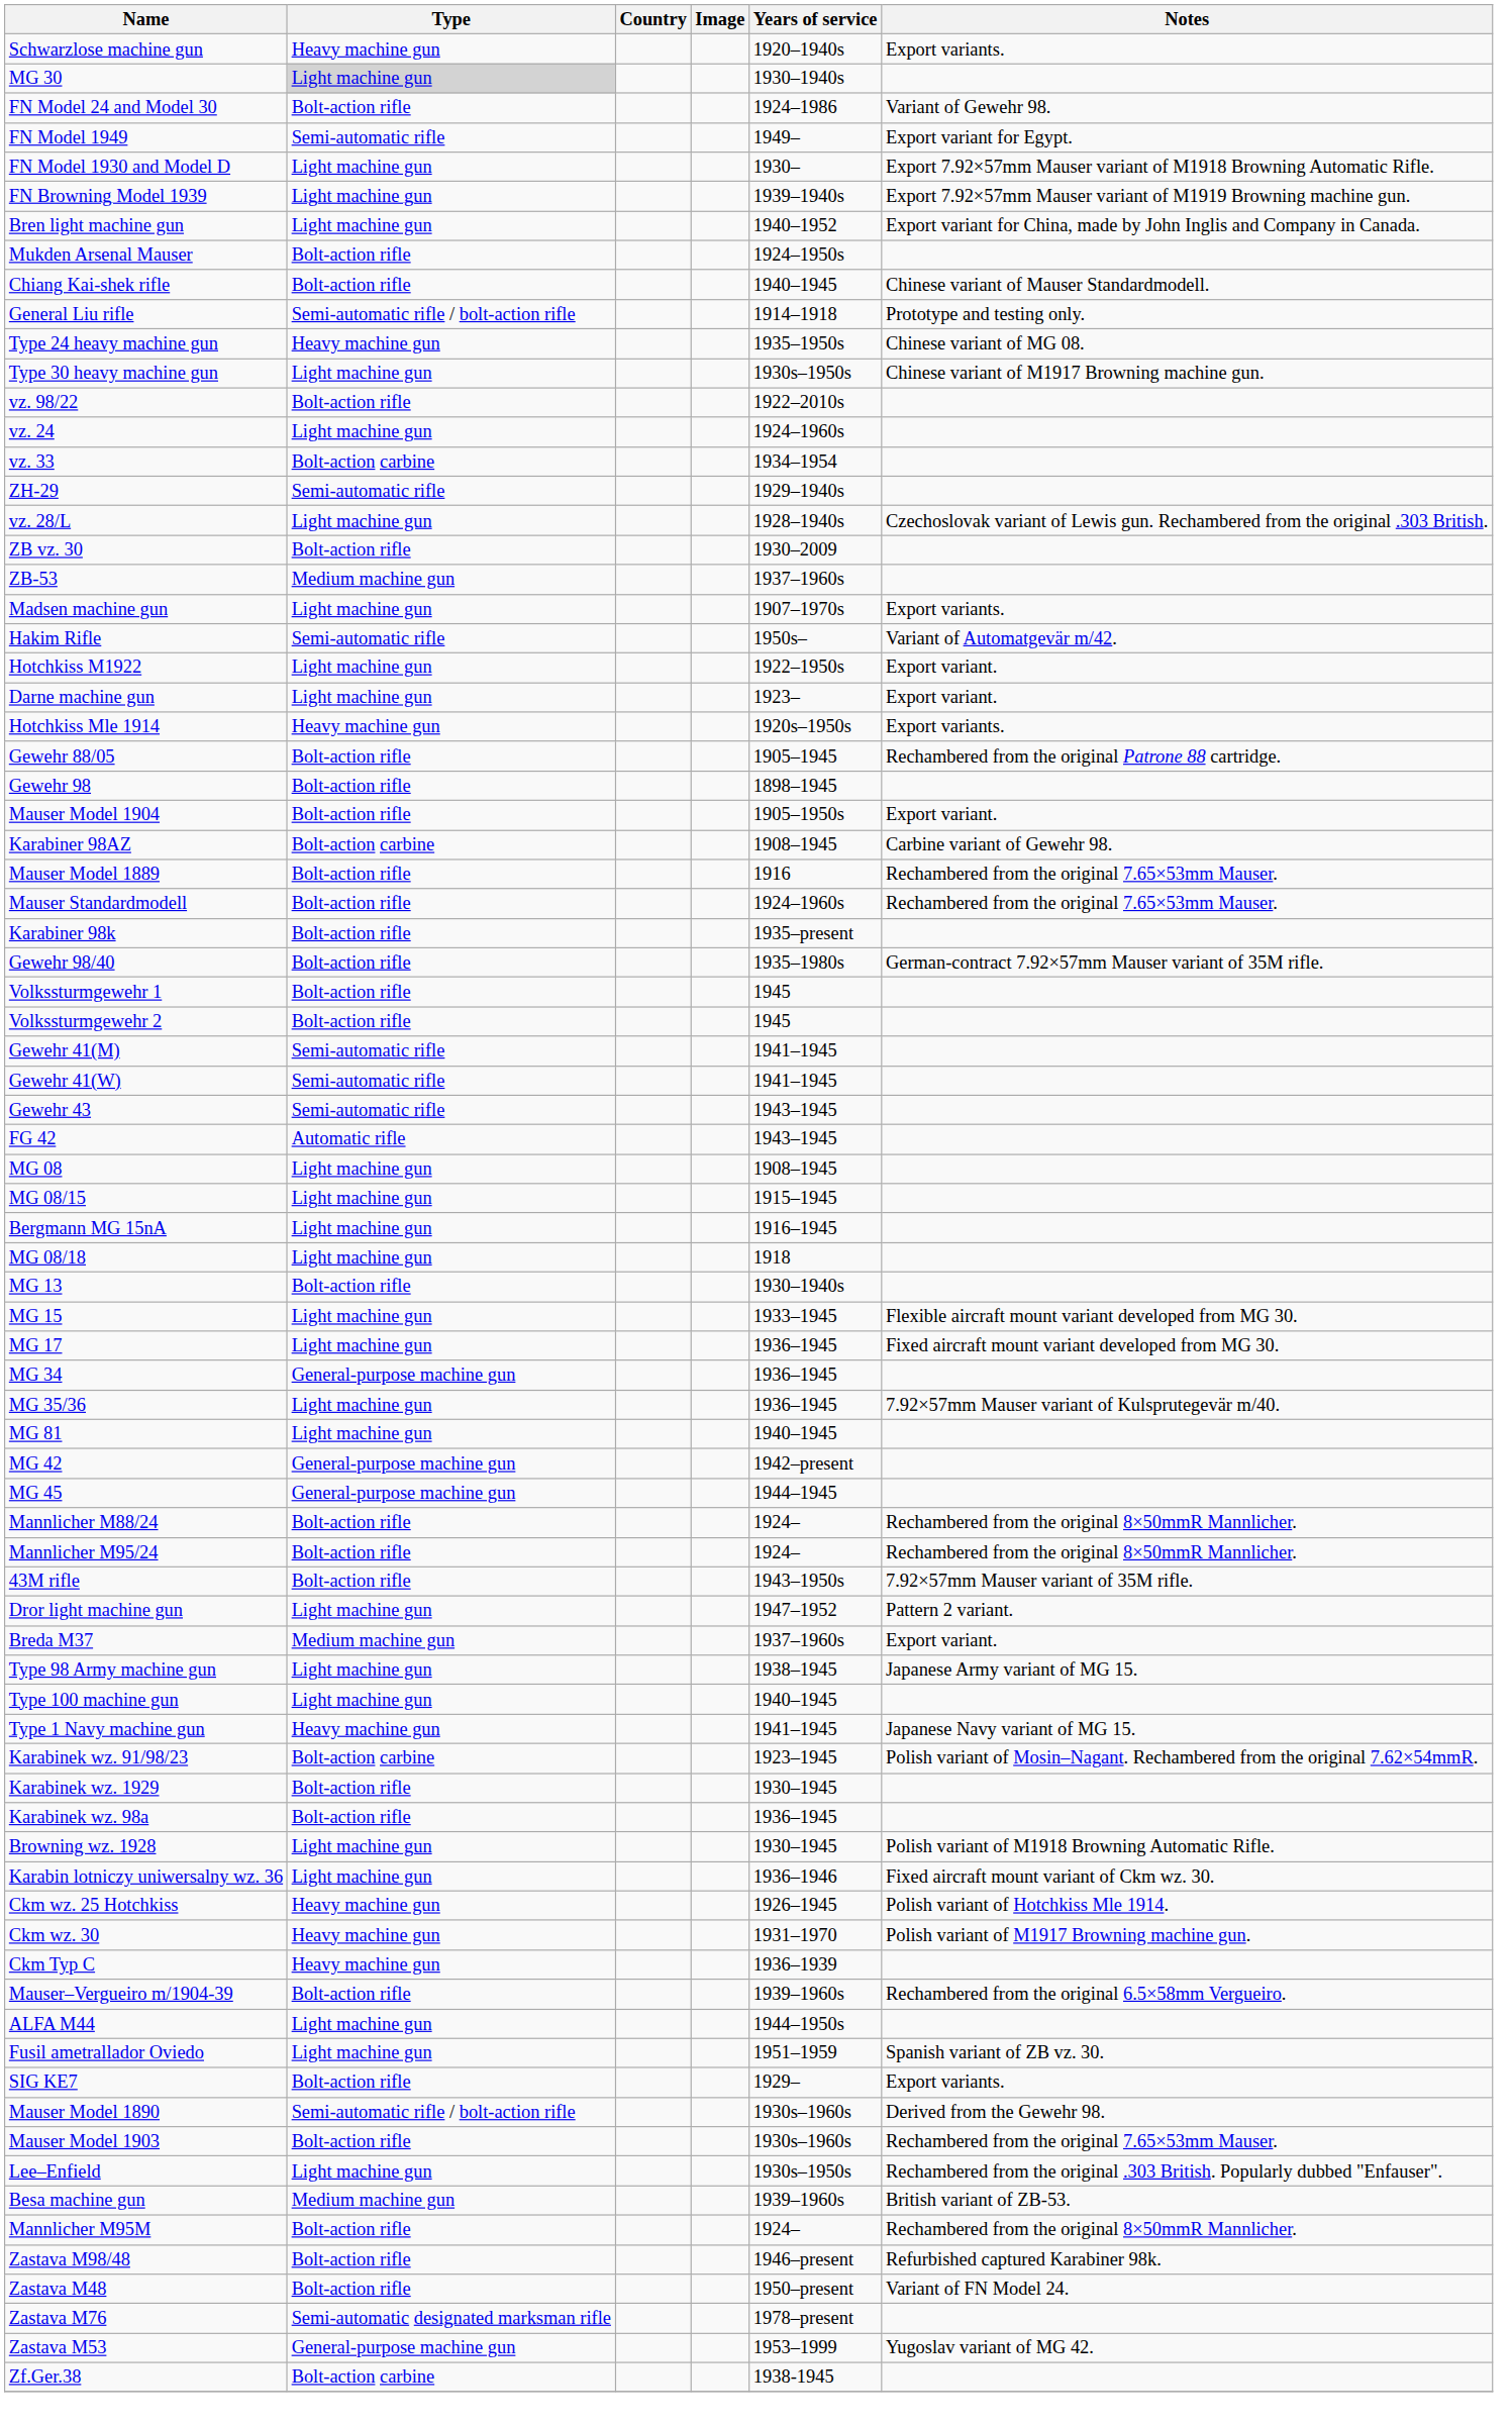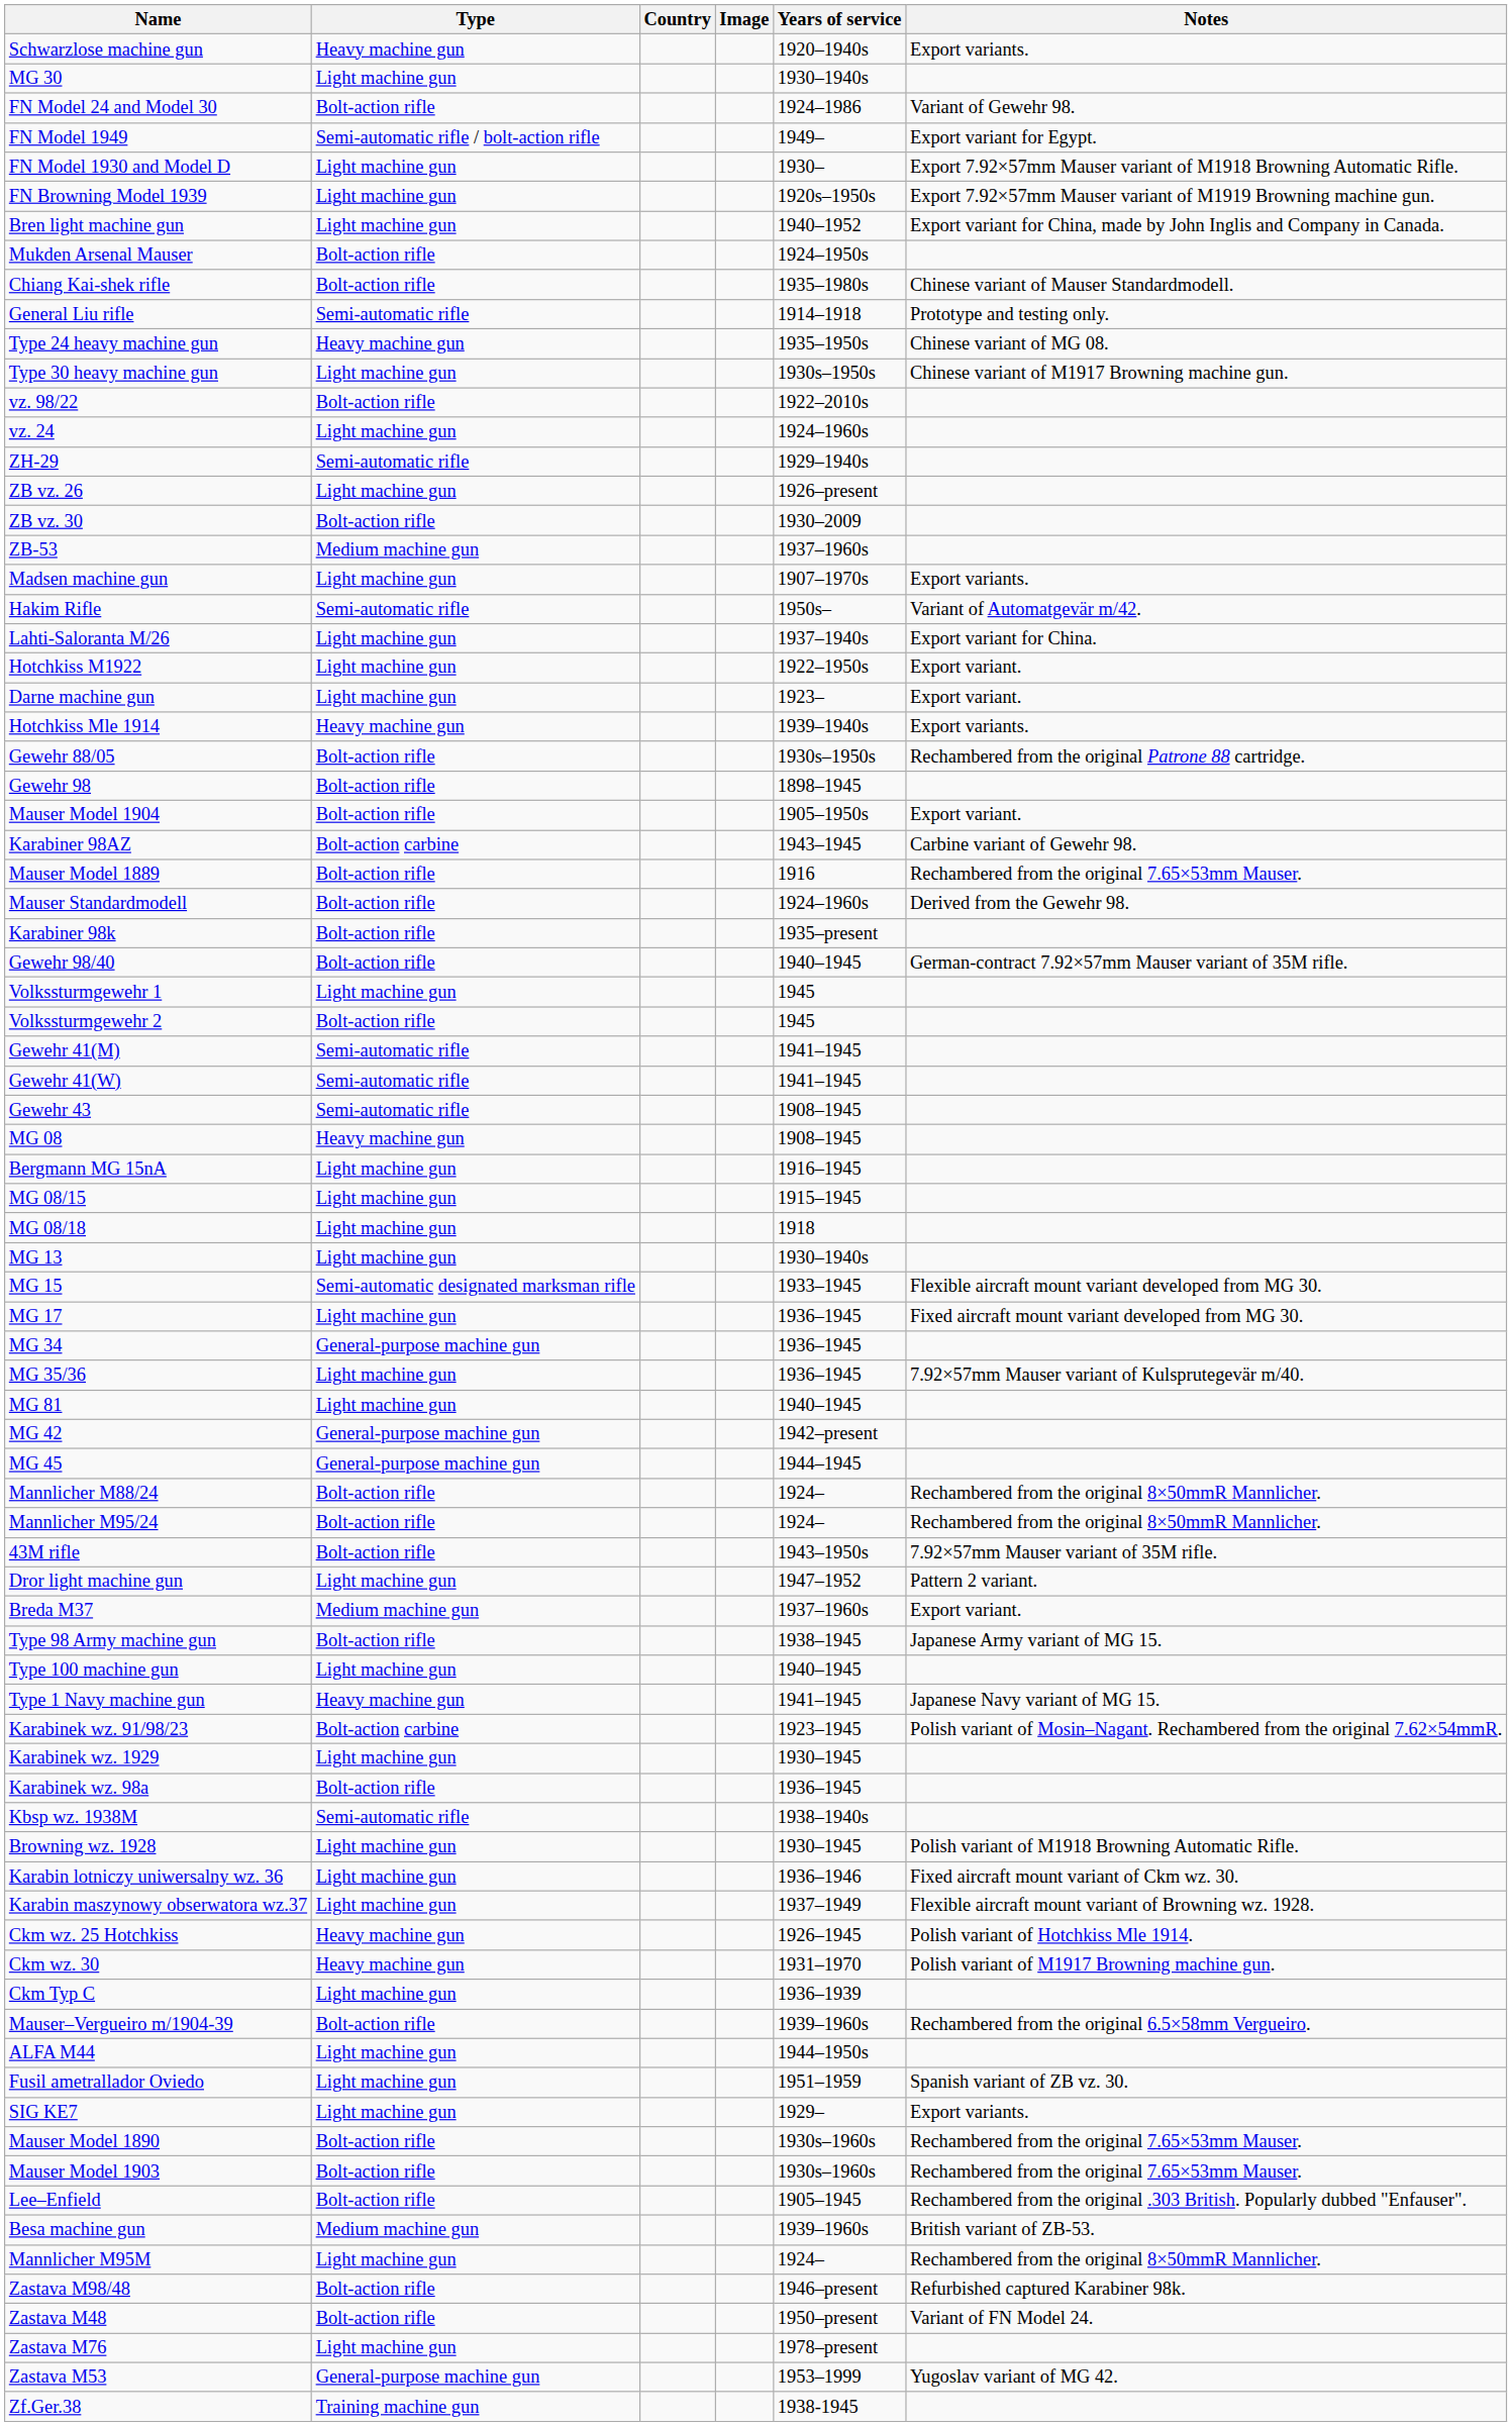MG 30 | Type: lightgrey background -> no background
FN Model 1949 | Type: Semi-automatic rifle -> Semi-automatic rifle / bolt-action rifle
FN Browning Model 1939 | Years of service: 1939–1940s -> 1920s–1950s
Chiang Kai-shek rifle | Years of service: 1940–1945 -> 1935–1980s
General Liu rifle | Type: Semi-automatic rifle / bolt-action rifle -> Semi-automatic rifle
- row: vz. 33 | Bolt-action carbine | 1934–1954
+ row: ZB vz. 26 | Light machine gun | 1926–present
- row: vz. 28/L | Light machine gun | 1928–1940s | Czechoslovak variant of Lewis gun. Rechambered from the original .303 British.
+ row: Lahti-Saloranta M/26 | Light machine gun | 1937–1940s | Export variant for China.
Hotchkiss Mle 1914 | Years of service: 1920s–1950s -> 1939–1940s
Gewehr 88/05 | Years of service: 1905–1945 -> 1930s–1950s
Karabiner 98AZ | Years of service: 1908–1945 -> 1943–1945
Mauser Standardmodell | Notes: Rechambered from the original 7.65×53mm Mauser. -> Derived from the Gewehr 98.
Gewehr 98/40 | Years of service: 1935–1980s -> 1940–1945
Volkssturmgewehr 1 | Type: Bolt-action rifle -> Light machine gun
Gewehr 43 | Years of service: 1943–1945 -> 1908–1945
- row: FG 42 | Automatic rifle | 1943–1945
MG 08 | Type: Light machine gun -> Heavy machine gun
rows swapped: MG 08/15 <-> Bergmann MG 15nA
MG 13 | Type: Bolt-action rifle -> Light machine gun
MG 15 | Type: Light machine gun -> Semi-automatic designated marksman rifle
Type 98 Army machine gun | Type: Light machine gun -> Bolt-action rifle
Karabinek wz. 1929 | Type: Bolt-action rifle -> Light machine gun
+ row: Kbsp wz. 1938M | Semi-automatic rifle | 1938–1940s
+ row: Karabin maszynowy obserwatora wz.37 | Light machine gun | 1937–1949 | Flexible aircraft mount variant of Browning wz. 1928.
Ckm Typ C | Type: Heavy machine gun -> Light machine gun
SIG KE7 | Type: Bolt-action rifle -> Light machine gun
Mauser Model 1890 | Type: Semi-automatic rifle / bolt-action rifle -> Bolt-action rifle
Mauser Model 1890 | Notes: Derived from the Gewehr 98. -> Rechambered from the original 7.65×53mm Mauser.
Lee–Enfield | Type: Light machine gun -> Bolt-action rifle
Lee–Enfield | Years of service: 1930s–1950s -> 1905–1945
Mannlicher M95M | Type: Bolt-action rifle -> Light machine gun
Zastava M76 | Type: Semi-automatic designated marksman rifle -> Light machine gun
Zf.Ger.38 | Type: Bolt-action carbine -> Training machine gun
